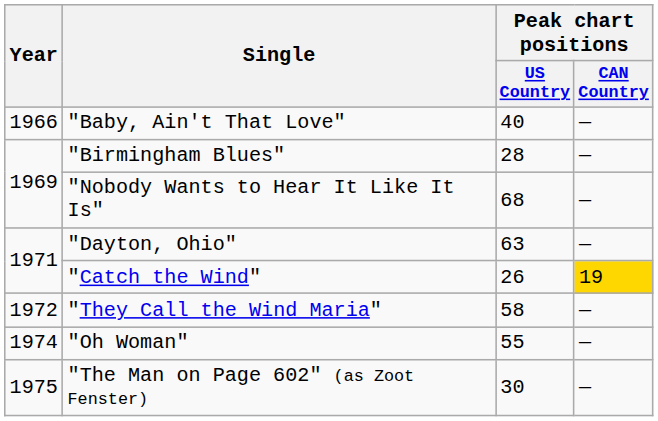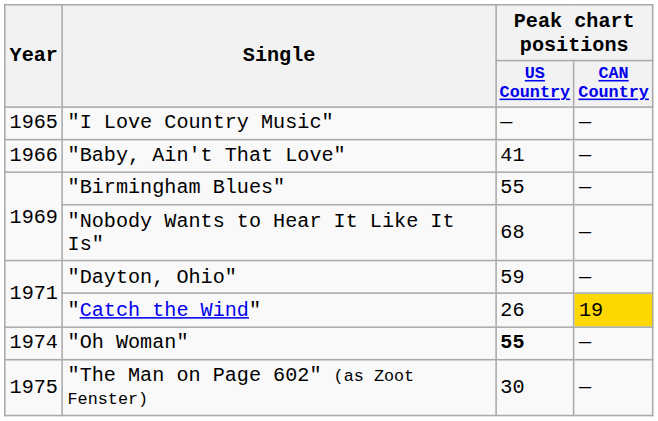+ row: 1965 | "I Love Country Music" | — | —
"Baby, Ain't That Love" | Peak chart positions / US Country: 40 -> 41
"Birmingham Blues" | Peak chart positions / US Country: 28 -> 55
"Dayton, Ohio" | Peak chart positions / US Country: 63 -> 59
- row: 1972 | "They Call the Wind Maria" | 58 | —
"Oh Woman" | Peak chart positions / US Country: normal -> bold
